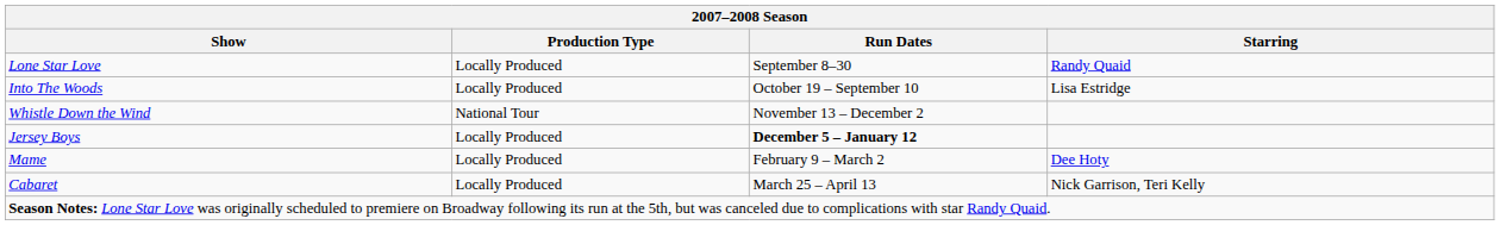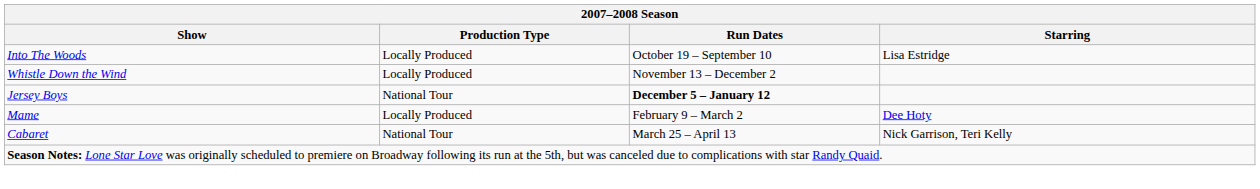- row: Lone Star Love | Locally Produced | September 8–30 | Randy Quaid
Whistle Down the Wind | Production Type: National Tour -> Locally Produced
Jersey Boys | Production Type: Locally Produced -> National Tour
Cabaret | Production Type: Locally Produced -> National Tour
